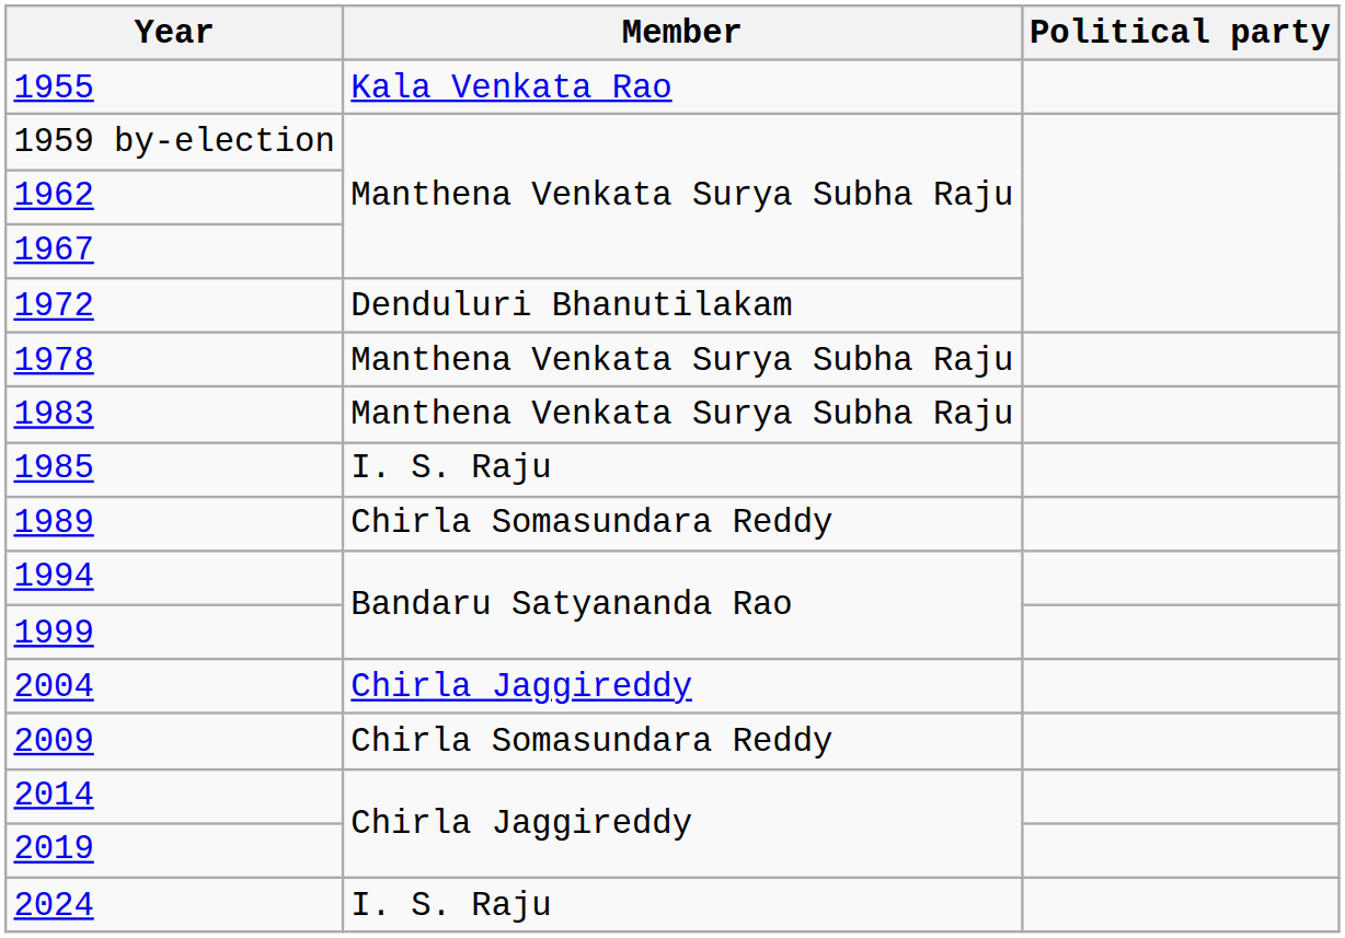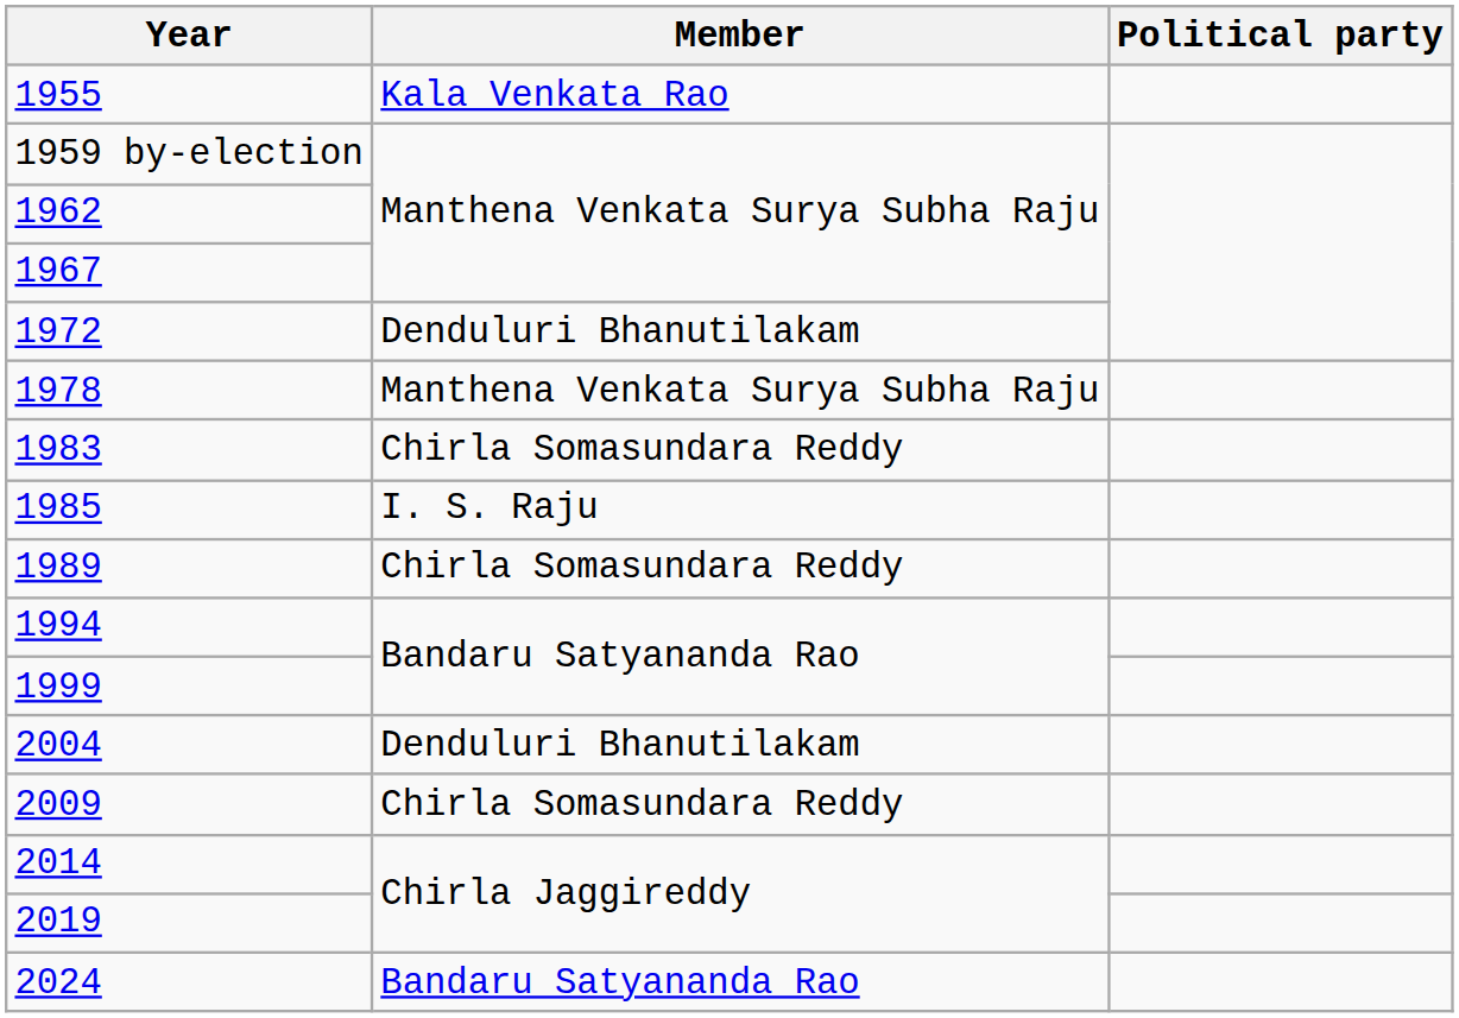1983 | Member: Manthena Venkata Surya Subha Raju -> Chirla Somasundara Reddy
2004 | Member: Chirla Jaggireddy -> Denduluri Bhanutilakam
2024 | Member: I. S. Raju -> Bandaru Satyananda Rao
